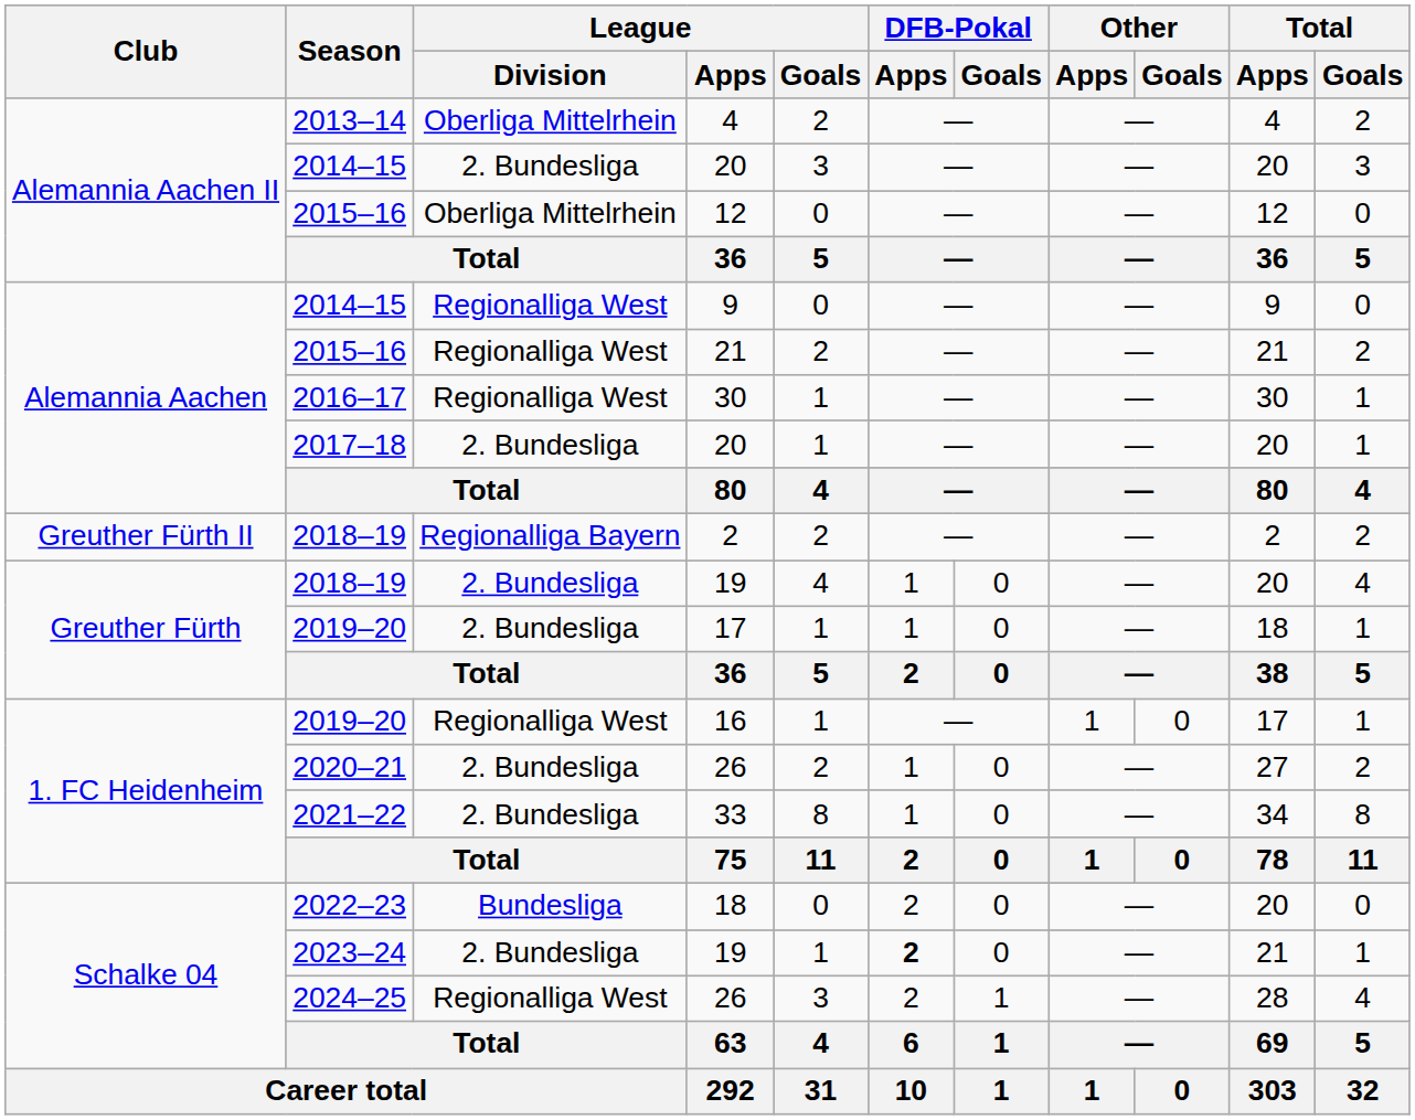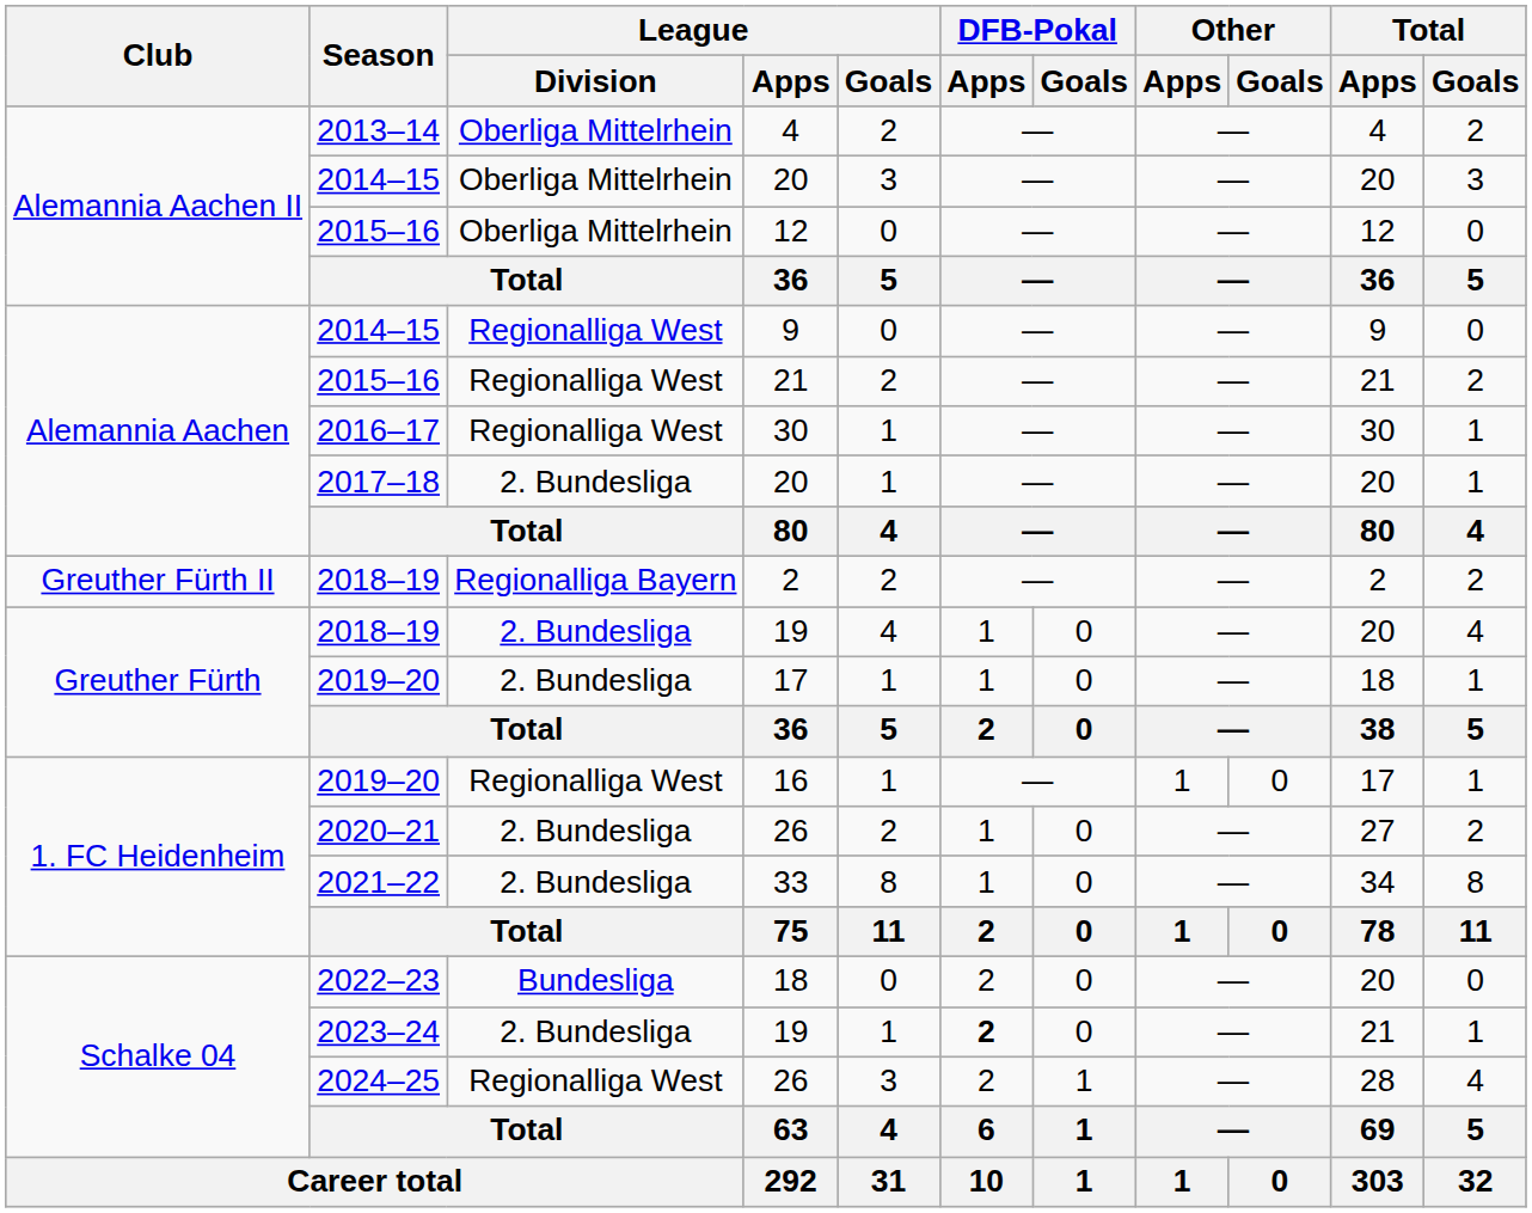2014–15 / 20 | League / Division: 2. Bundesliga -> Oberliga Mittelrhein
